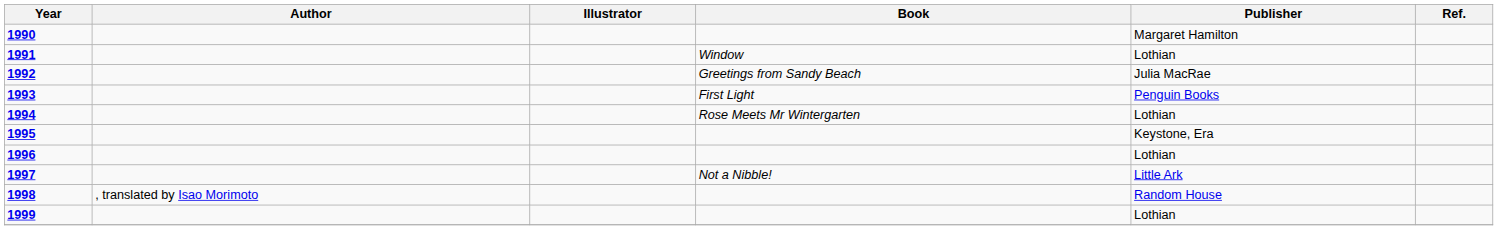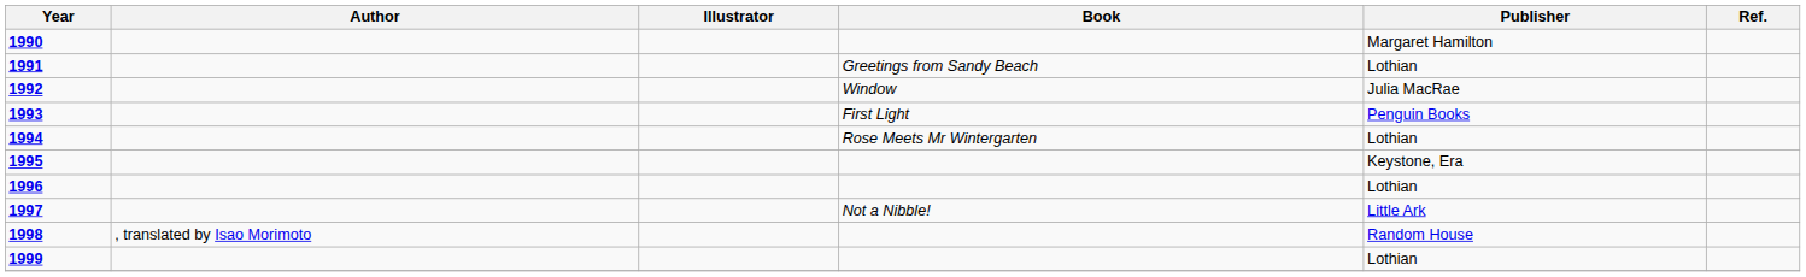1991 | Book: Window -> Greetings from Sandy Beach
1992 | Book: Greetings from Sandy Beach -> Window
